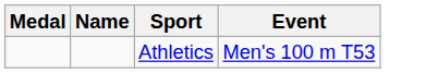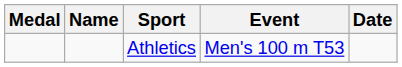+ column: Date
